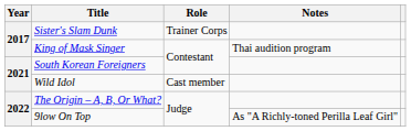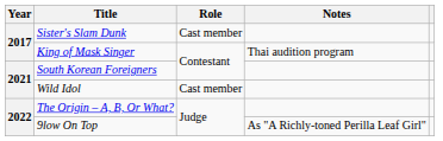Sister's Slam Dunk | Role: Trainer Corps -> Cast member
